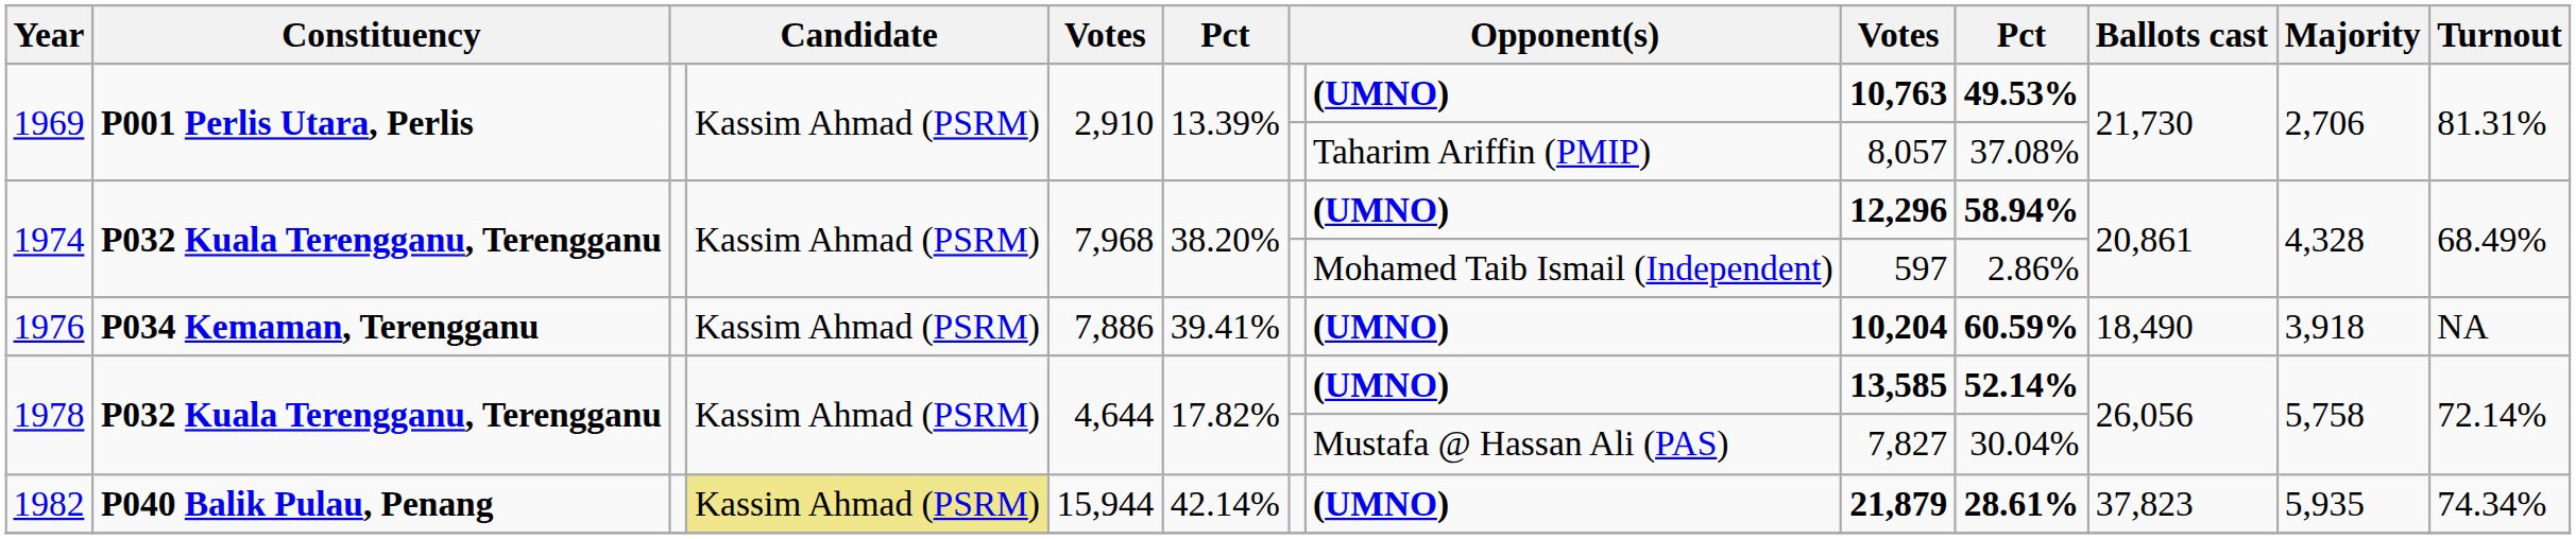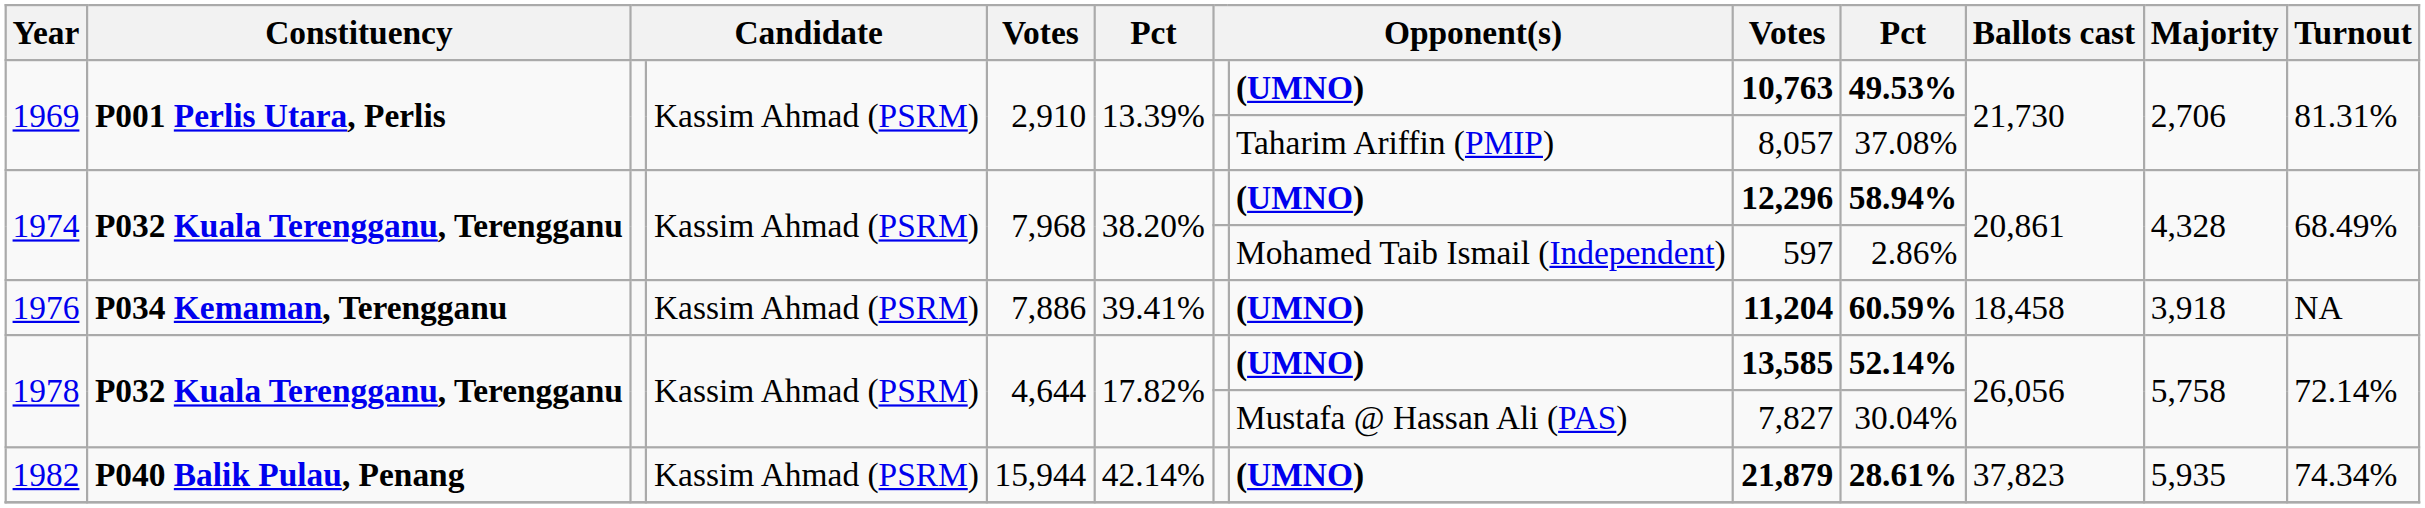1976 | column 9: 10,204 -> 11,204
1976 | Ballots cast: 18,490 -> 18,458
1982 | column 4: khaki background -> no background
